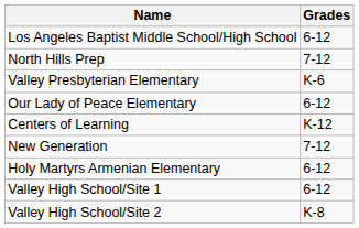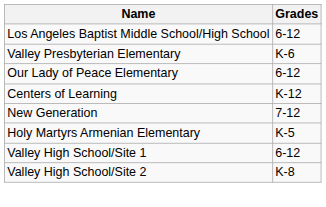- row: North Hills Prep | 7-12
Holy Martyrs Armenian Elementary | Grades: 6-12 -> K-5
